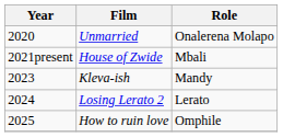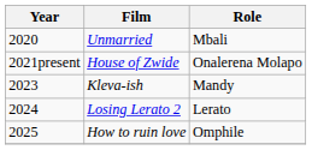Unmarried | Role: Onalerena Molapo -> Mbali
House of Zwide | Role: Mbali -> Onalerena Molapo
